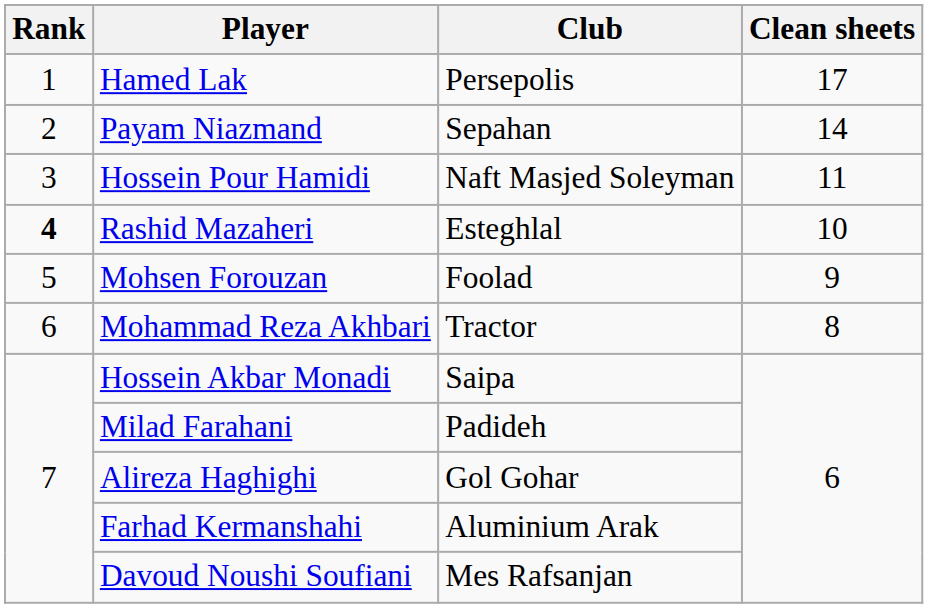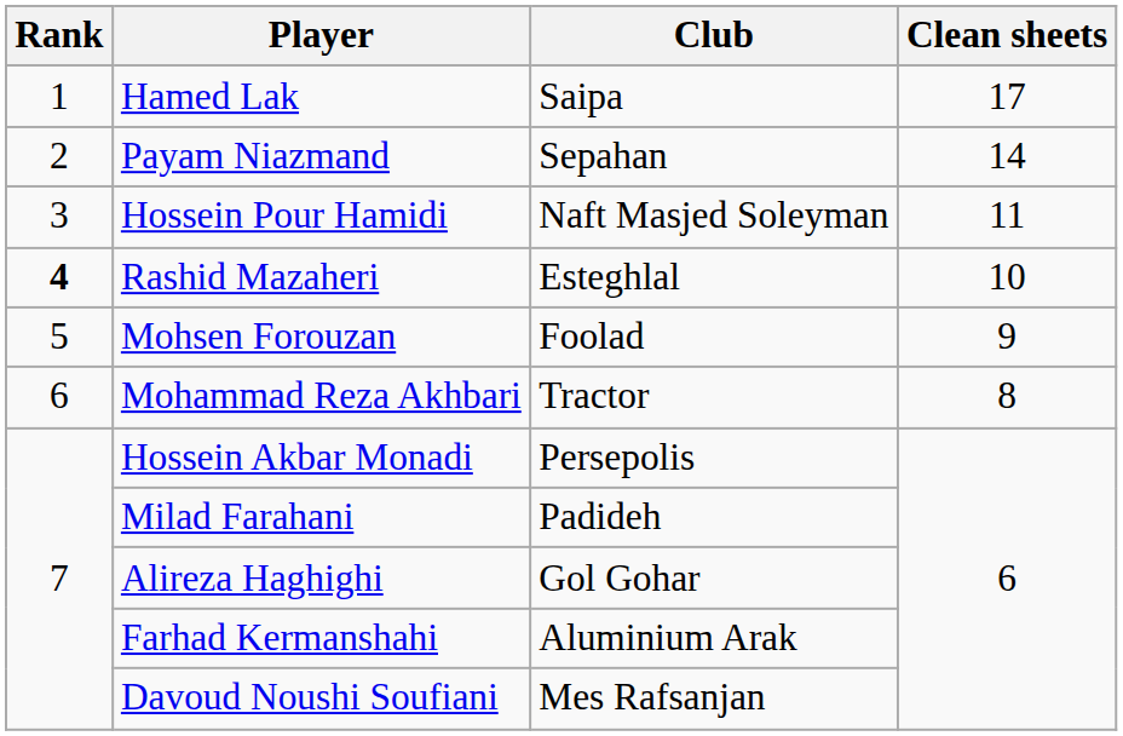Hamed Lak | Club: Persepolis -> Saipa
Hossein Akbar Monadi | Club: Saipa -> Persepolis
